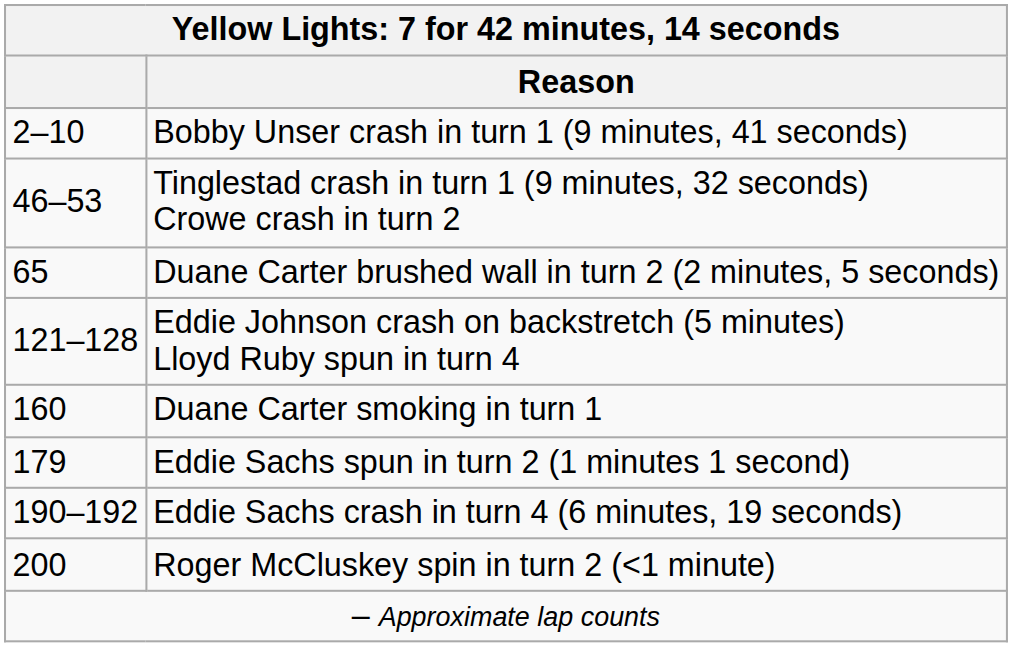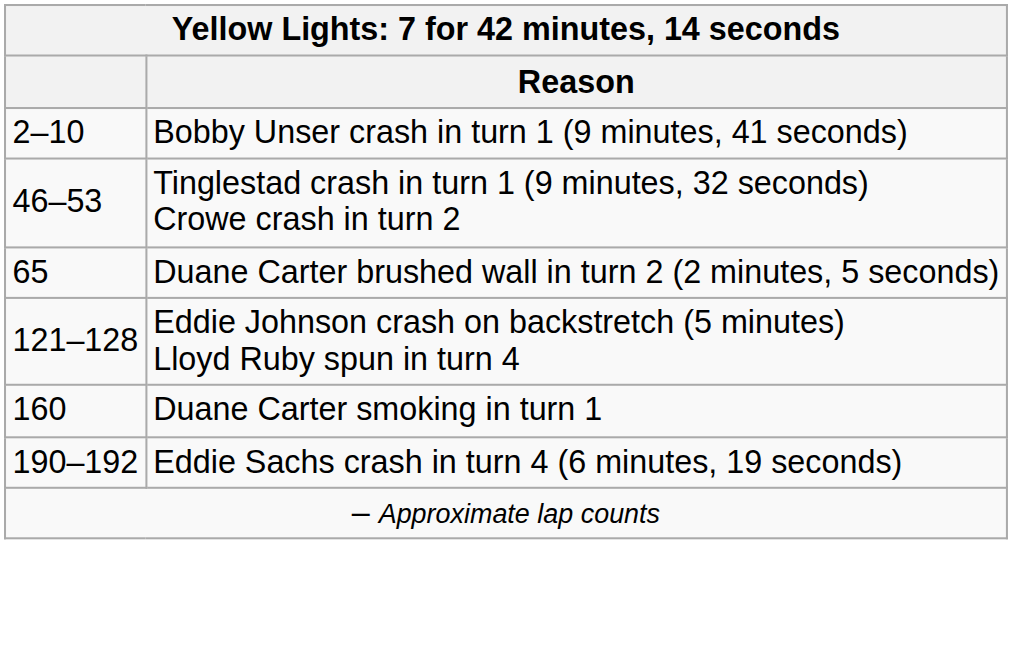- row: 179 | Eddie Sachs spun in turn 2 (1 minutes 1 second)
- row: 200 | Roger McCluskey spin in turn 2 (<1 minute)
